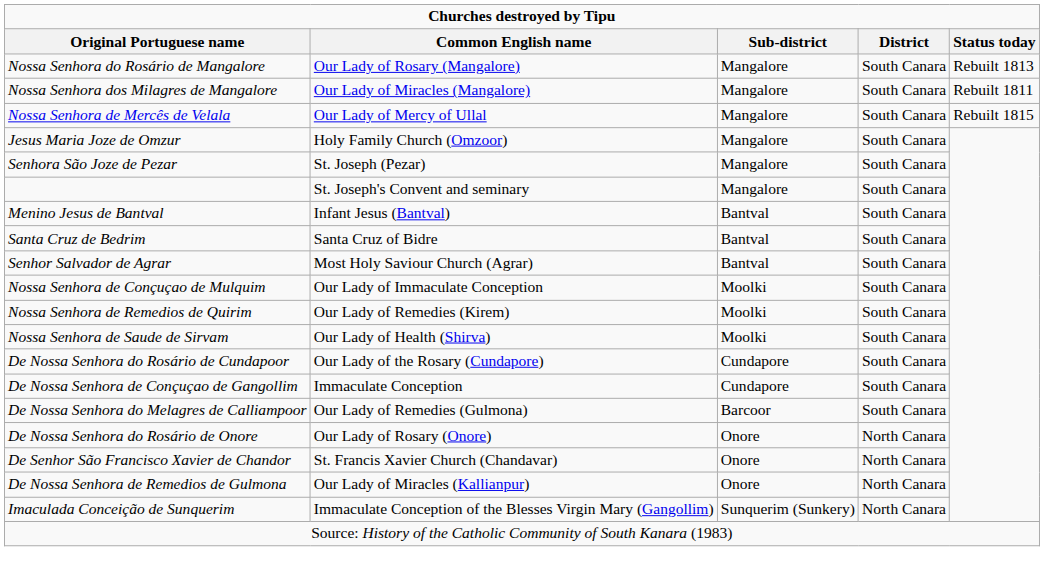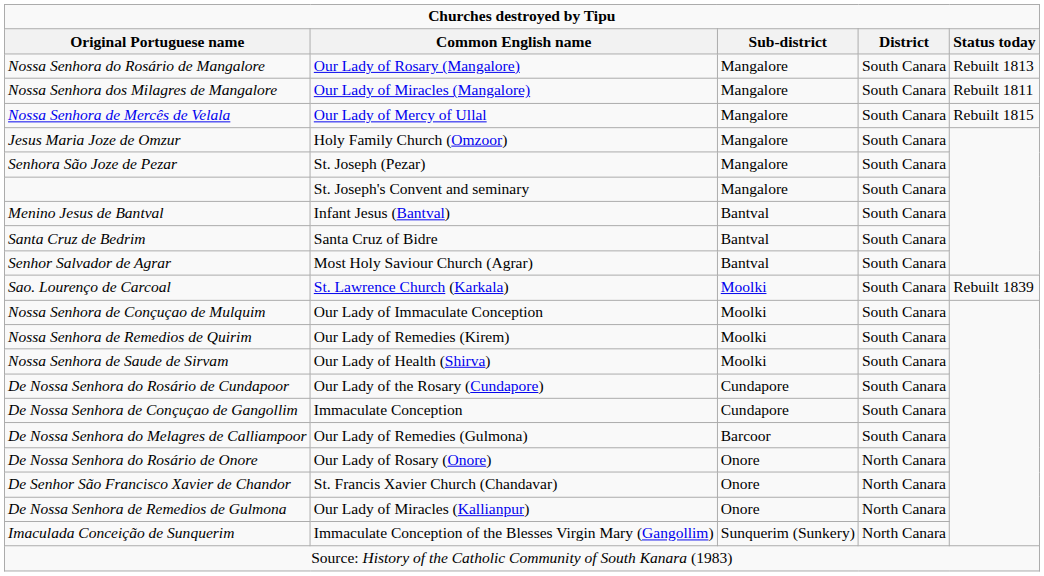+ row: Sao. Lourenço de Carcoal | St. Lawrence Church (Karkala) | Moolki | South Canara | Rebuilt 1839
